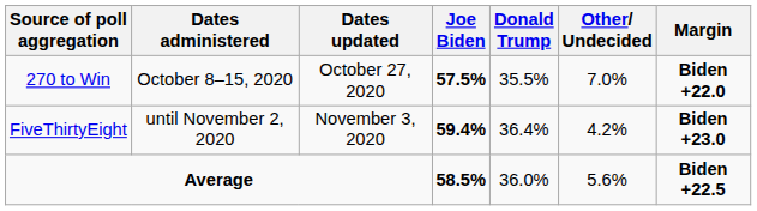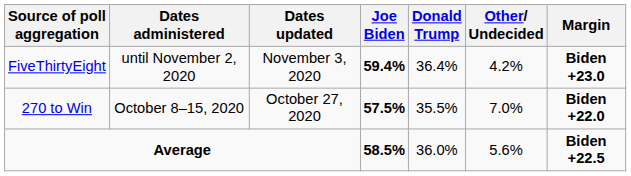rows swapped: 270 to Win <-> FiveThirtyEight
